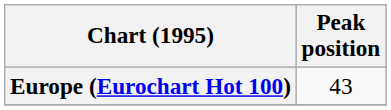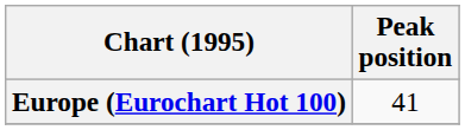Europe (Eurochart Hot 100) | Peak position: 43 -> 41
